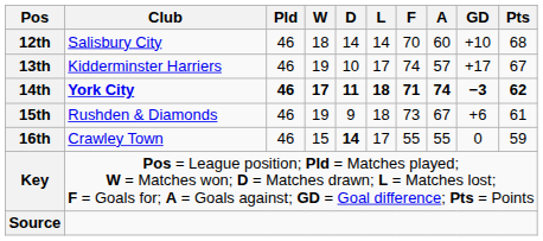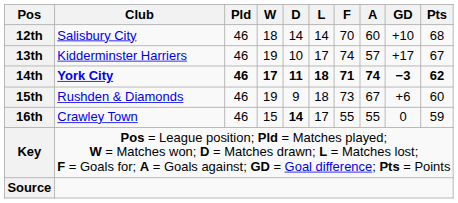15th | Pts: 61 -> 60
